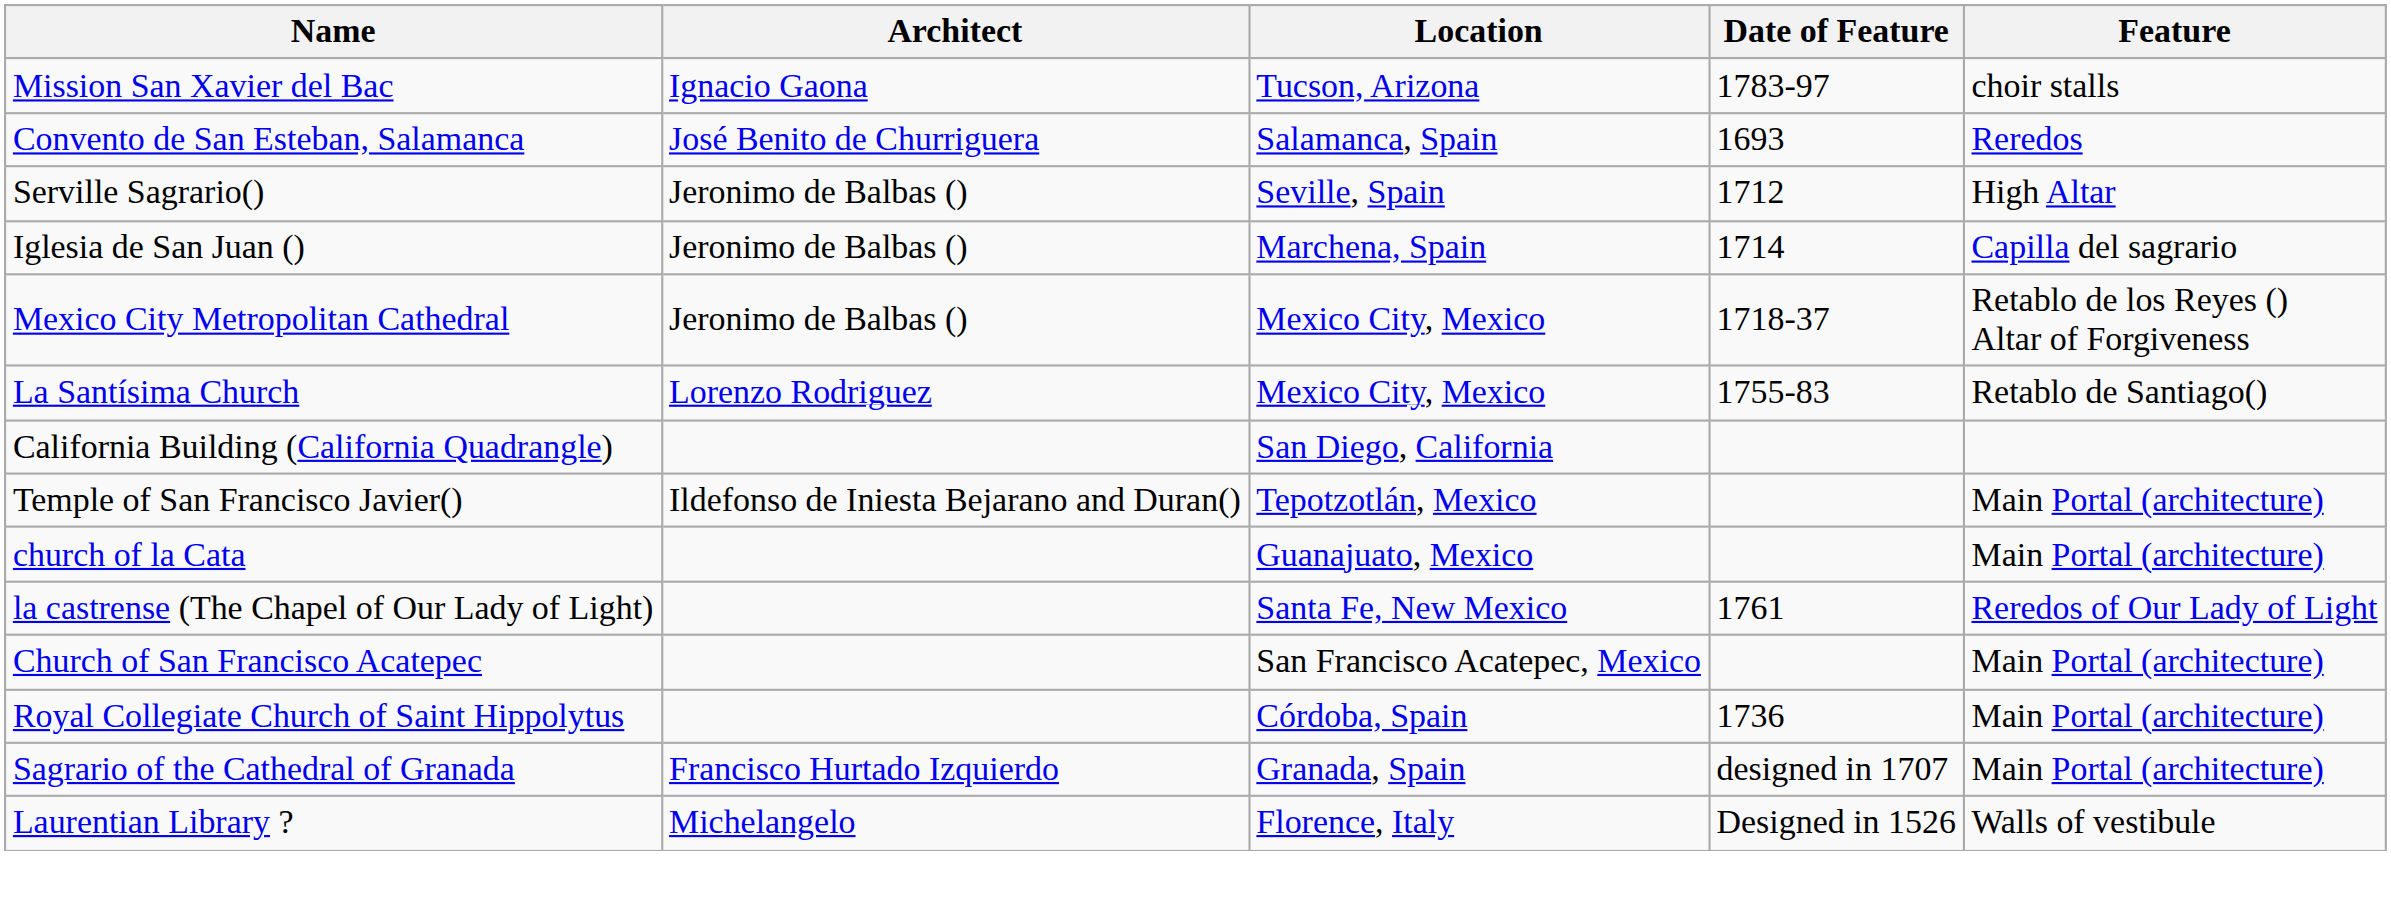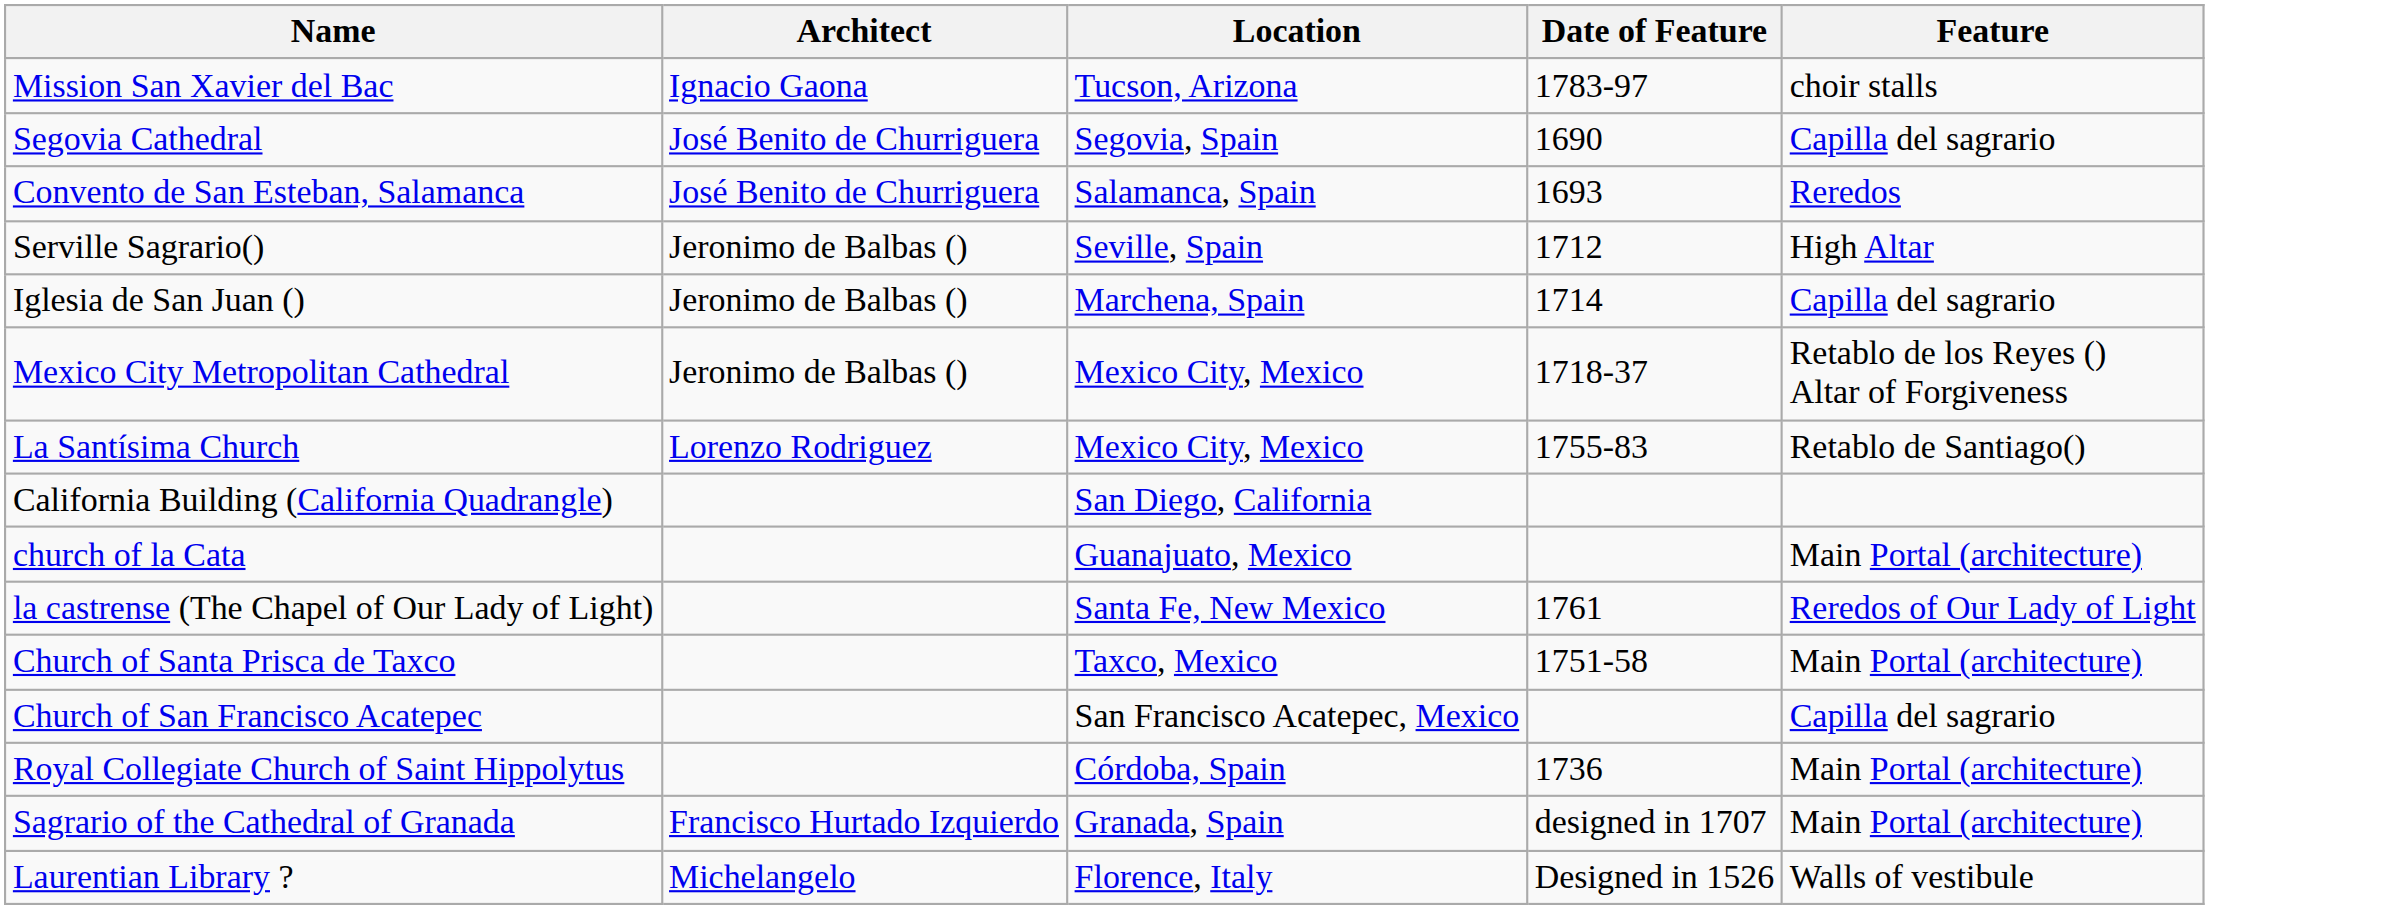+ row: Segovia Cathedral | José Benito de Churriguera | Segovia, Spain | 1690 | Capilla del sagrario
- row: Temple of San Francisco Javier() | Ildefonso de Iniesta Bejarano and Duran() | Tepotzotlán, Mexico | Main Portal (architecture)
+ row: Church of Santa Prisca de Taxco | Taxco, Mexico | 1751-58 | Main Portal (architecture)
Church of San Francisco Acatepec | Feature: Main Portal (architecture) -> Capilla del sagrario
